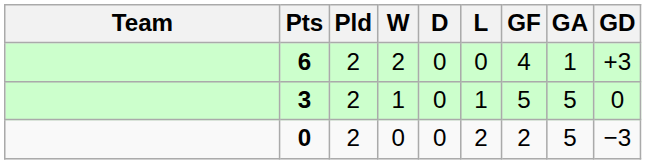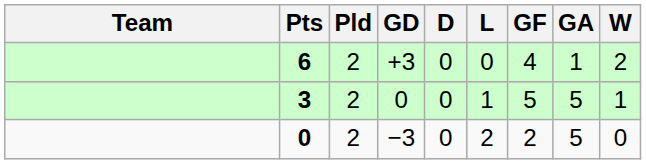columns swapped: W <-> GD
